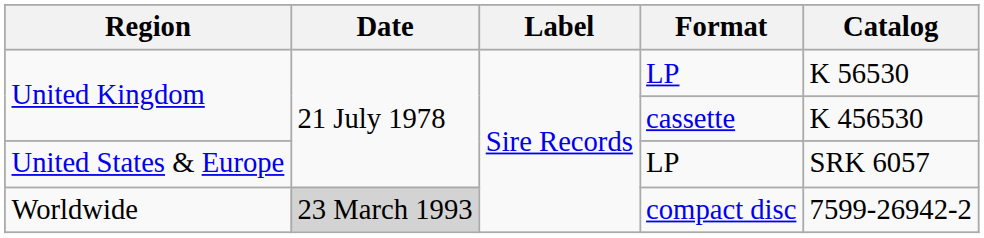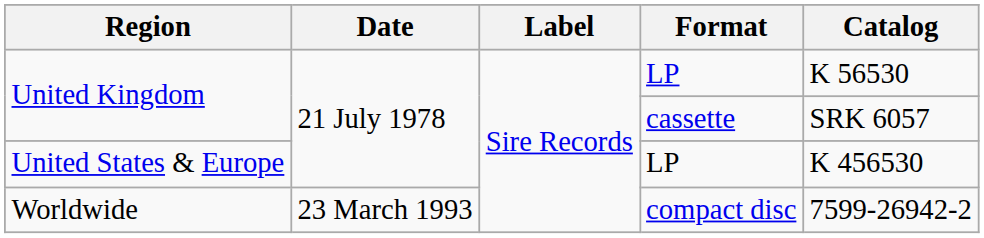United Kingdom / cassette | Catalog: K 456530 -> SRK 6057
United States & Europe | Catalog: SRK 6057 -> K 456530
Worldwide | Date: lightgrey background -> no background
